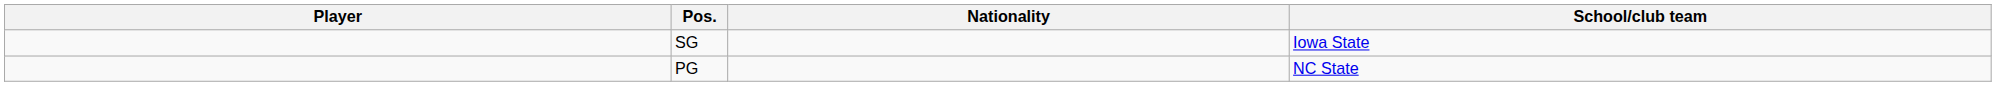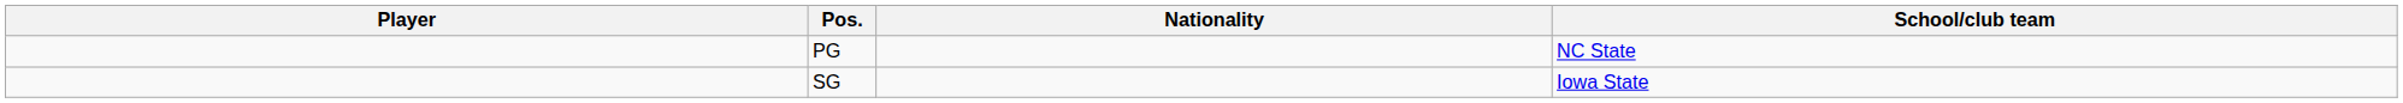rows swapped: SG <-> PG
